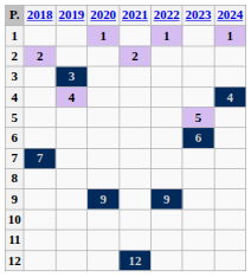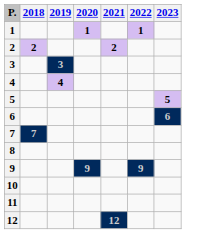- column: 2024 | 1 | 4
